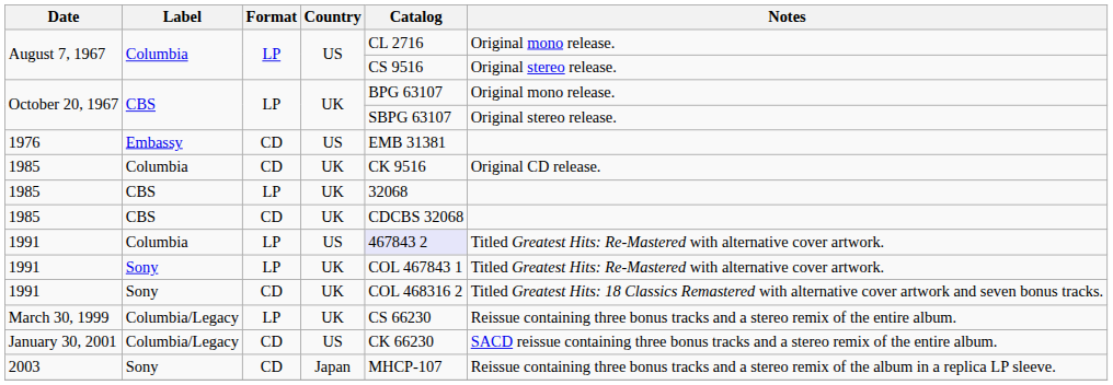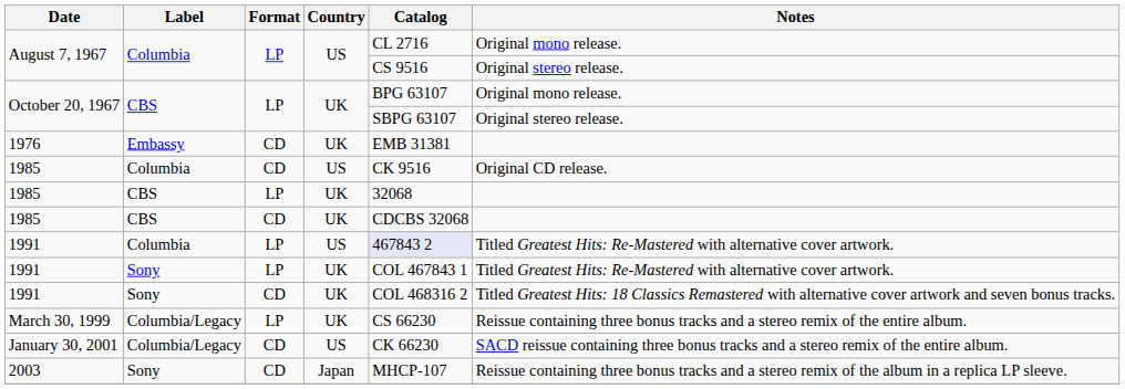1976 | Country: US -> UK
1985 / Columbia | Country: UK -> US
